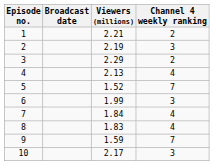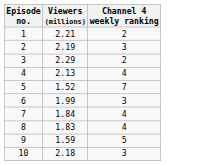- column: Broadcast date
9 | Channel 4 weekly ranking: 7 -> 5
10 | Viewers (millions): 2.17 -> 2.18
